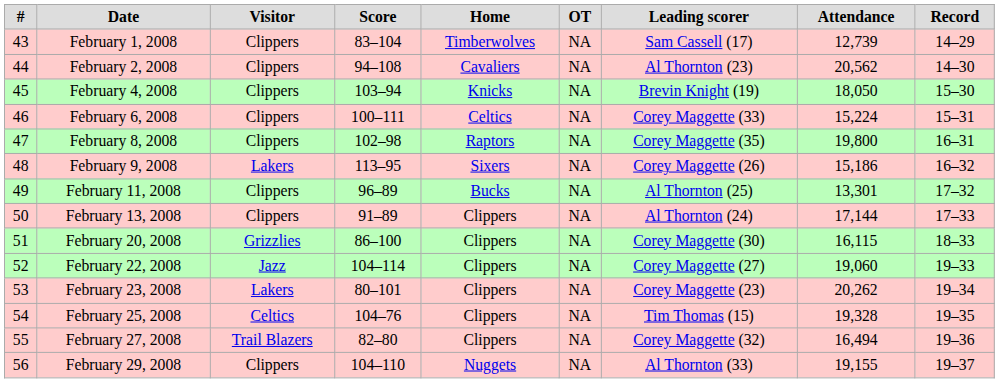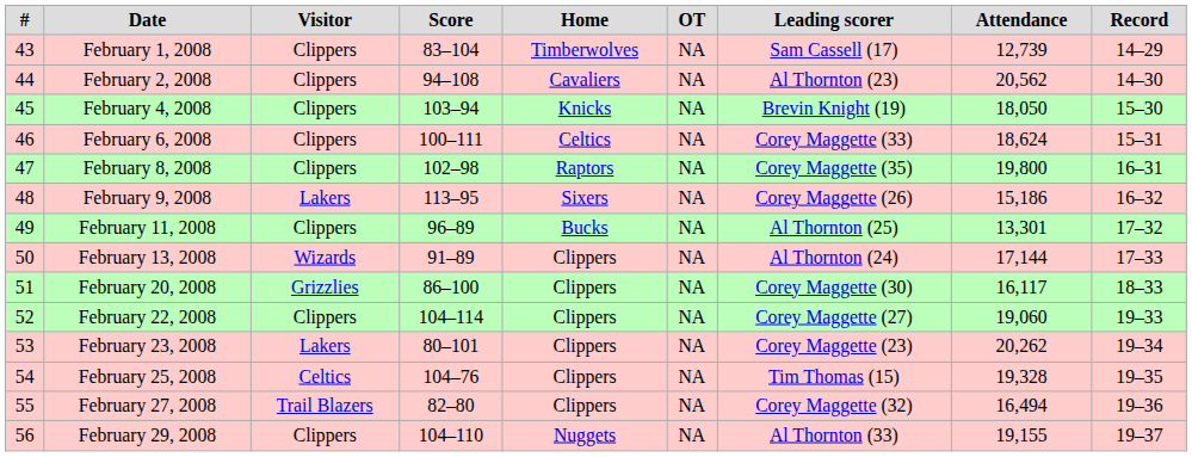February 6, 2008 | Attendance: 15,224 -> 18,624
February 13, 2008 | Visitor: Clippers -> Wizards
February 20, 2008 | Attendance: 16,115 -> 16,117
February 22, 2008 | Visitor: Jazz -> Clippers
